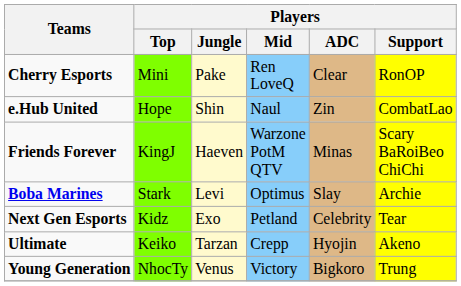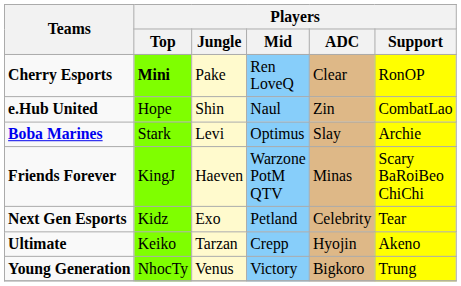Cherry Esports | Players / Top: normal -> bold
rows swapped: Boba Marines <-> Friends Forever
